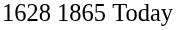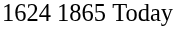Today | column 1: 1628 -> 1624
